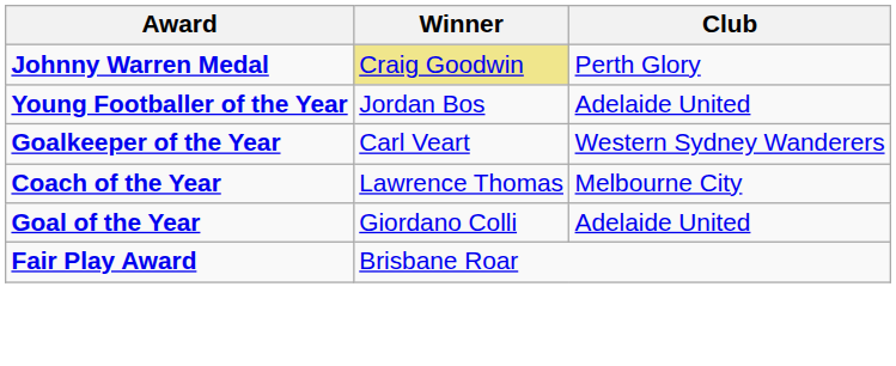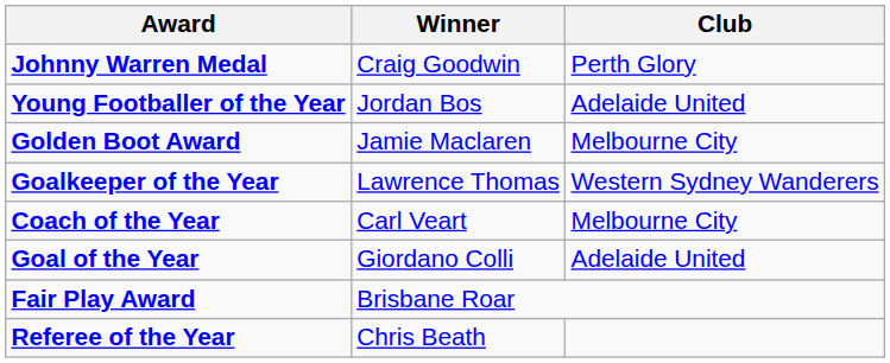Johnny Warren Medal | Winner: khaki background -> no background
+ row: Golden Boot Award | Jamie Maclaren | Melbourne City
Goalkeeper of the Year | Winner: Carl Veart -> Lawrence Thomas
Coach of the Year | Winner: Lawrence Thomas -> Carl Veart
+ row: Referee of the Year | Chris Beath
